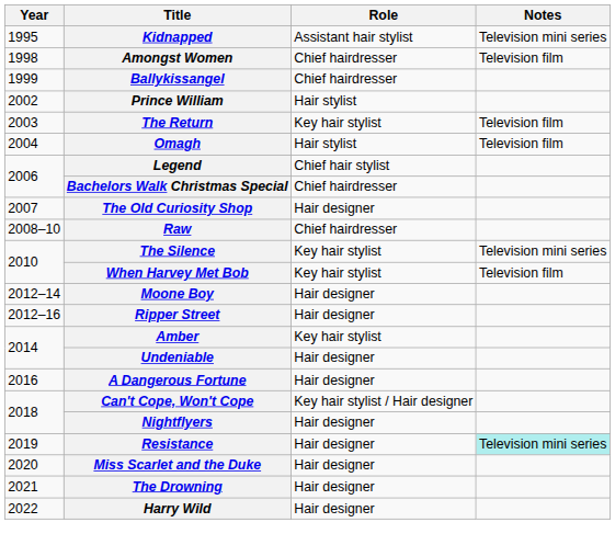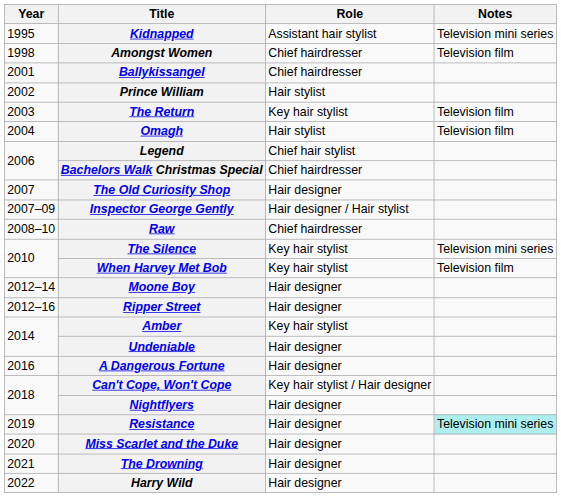Ballykissangel | Year: 1999 -> 2001
+ row: 2007–09 | Inspector George Gently | Hair designer / Hair stylist
